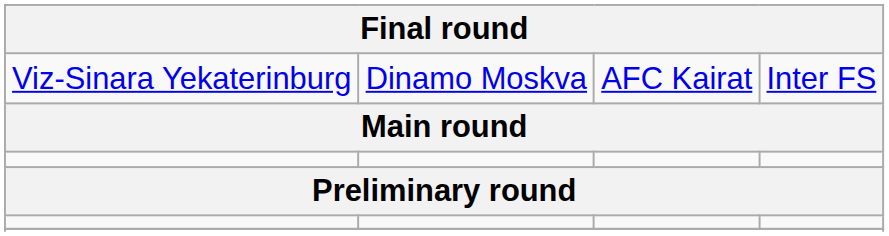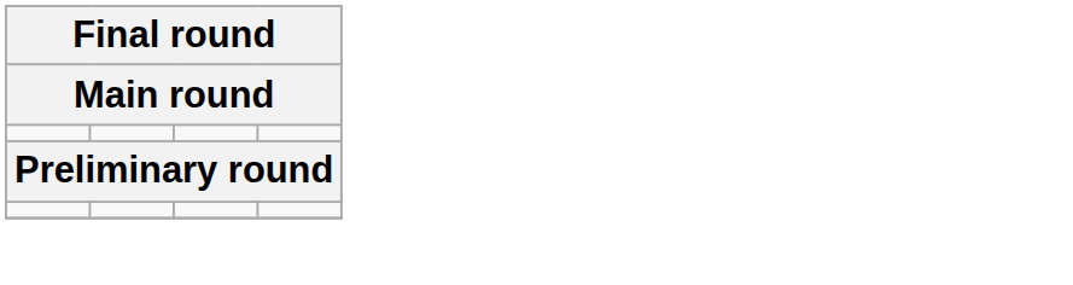- row: Viz-Sinara Yekaterinburg | Dinamo Moskva | AFC Kairat | Inter FS
